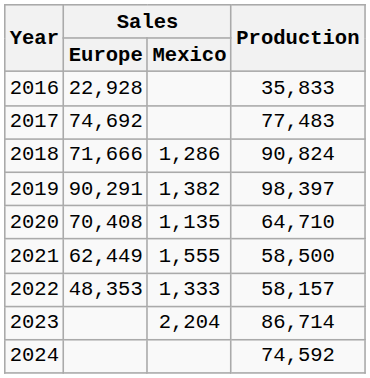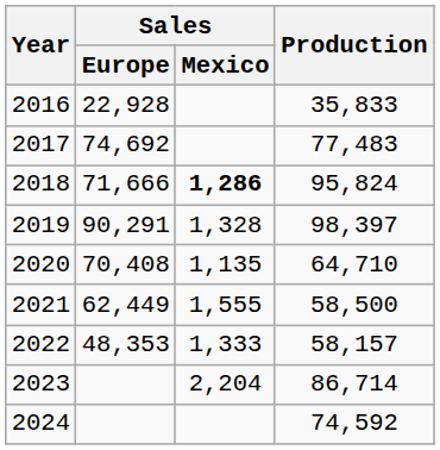2018 | Sales / Mexico: normal -> bold
2018 | Production: 90,824 -> 95,824
2019 | Sales / Mexico: 1,382 -> 1,328
